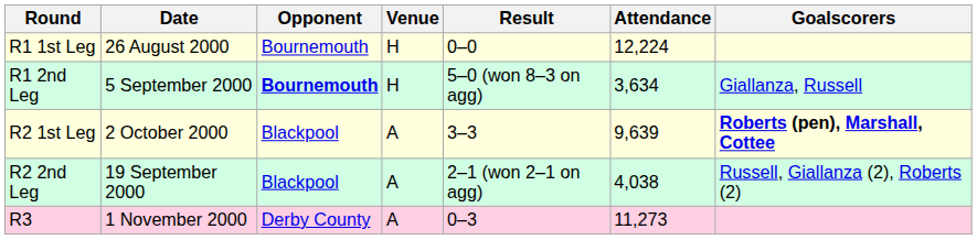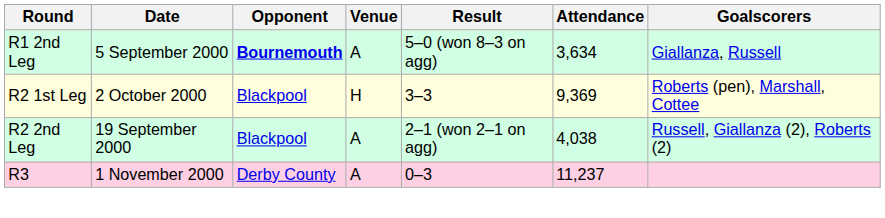- row: R1 1st Leg | 26 August 2000 | Bournemouth | H | 0–0 | 12,224
R1 2nd Leg | Venue: H -> A
R2 1st Leg | Venue: A -> H
R2 1st Leg | Attendance: 9,639 -> 9,369
R2 1st Leg | Goalscorers: bold -> normal
R3 | Attendance: 11,273 -> 11,237
